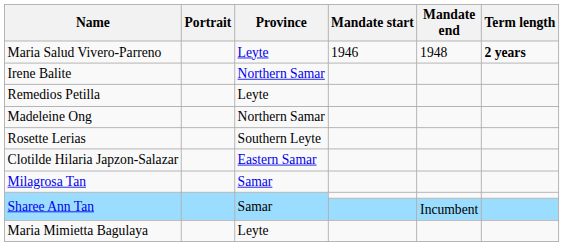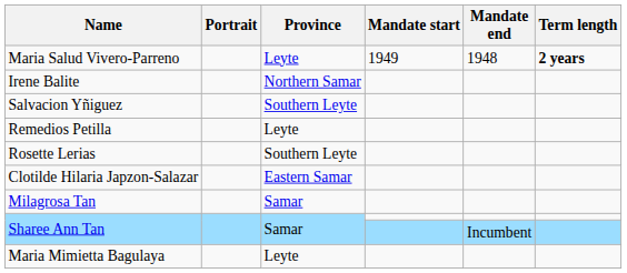Maria Salud Vivero-Parreno | Mandate start: 1946 -> 1949
+ row: Salvacion Yñiguez | Southern Leyte
- row: Madeleine Ong | Northern Samar
